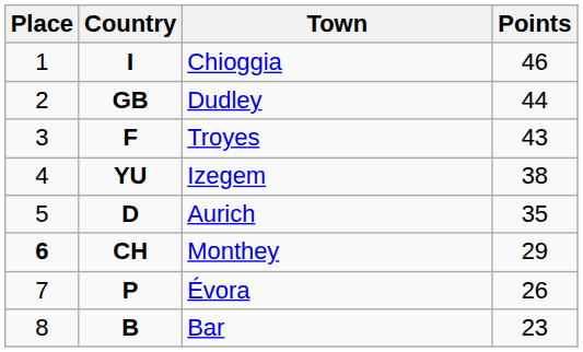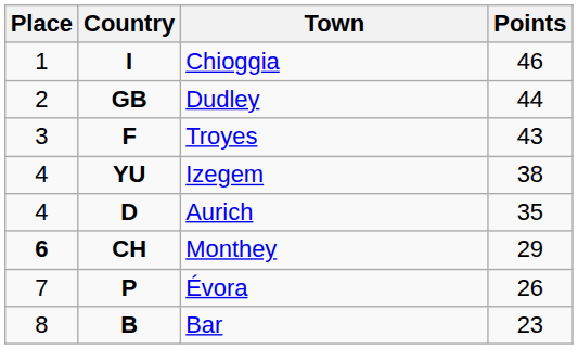Aurich | Place: 5 -> 4
